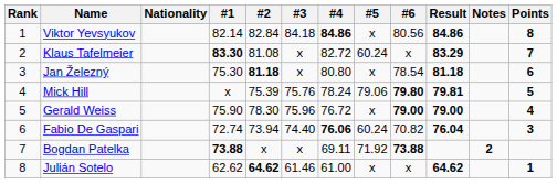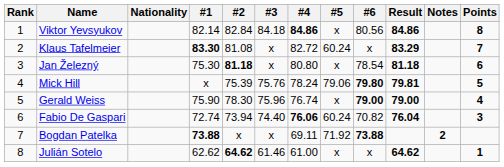Gerald Weiss | #4: 76.72 -> 76.74
